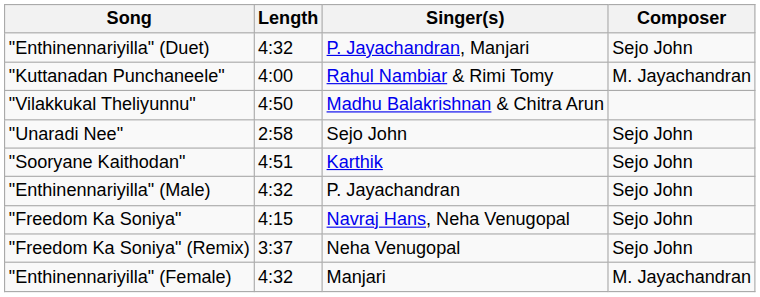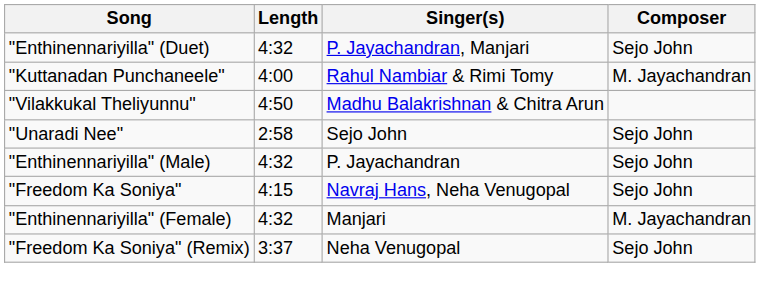- row: "Sooryane Kaithodan" | 4:51 | Karthik | Sejo John
rows swapped: "Enthinennariyilla" (Female) <-> "Freedom Ka Soniya" (Remix)
